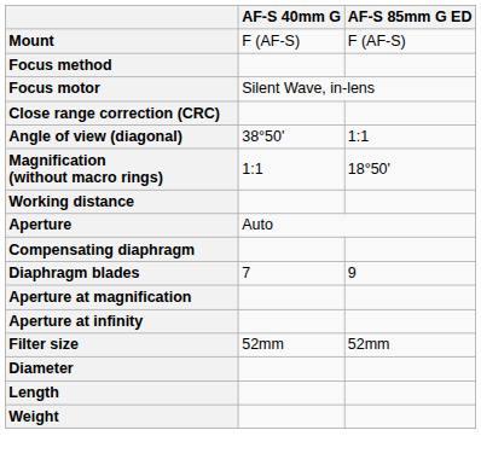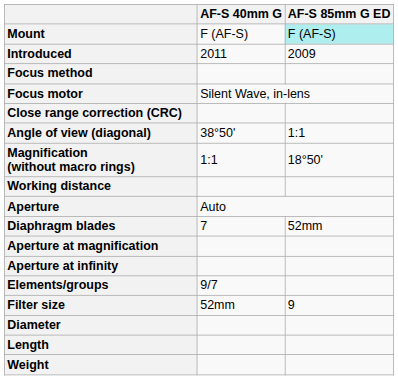Mount | AF-S 85mm G ED: no background -> paleturquoise background
+ row: Introduced | 2011 | 2009
- row: Compensating diaphragm
Diaphragm blades | AF-S 85mm G ED: 9 -> 52mm
+ row: Elements/groups | 9/7
Filter size | AF-S 85mm G ED: 52mm -> 9
